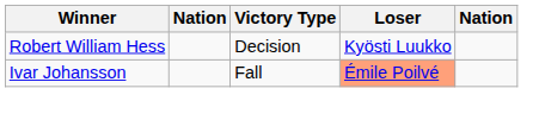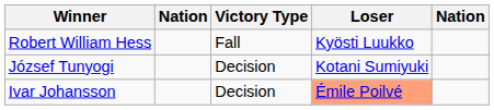Robert William Hess | Victory Type: Decision -> Fall
+ row: József Tunyogi | Decision | Kotani Sumiyuki
Ivar Johansson | Victory Type: Fall -> Decision
